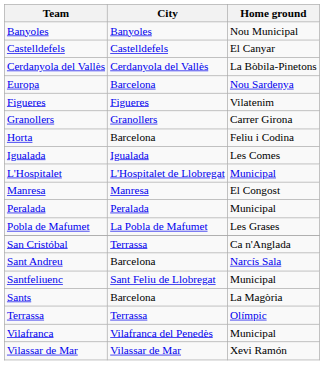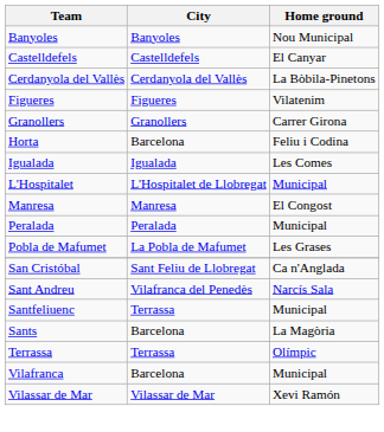- row: Europa | Barcelona | Nou Sardenya
San Cristóbal | City: Terrassa -> Sant Feliu de Llobregat
Sant Andreu | City: Barcelona -> Vilafranca del Penedès
Santfeliuenc | City: Sant Feliu de Llobregat -> Terrassa
Vilafranca | City: Vilafranca del Penedès -> Barcelona
